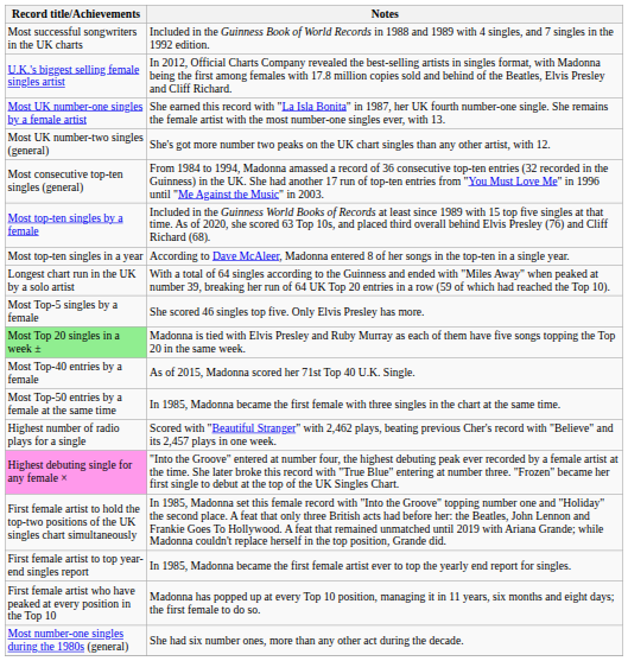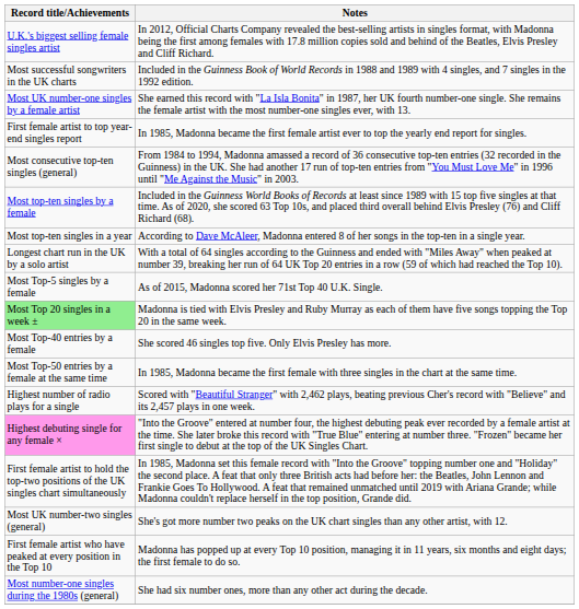rows swapped: Most successful songwriters in the UK charts <-> U.K.'s biggest selling female singles artist
rows swapped: Most UK number-two singles (general) <-> First female artist to top year-end singles report
Most Top-5 singles by a female | Notes: She scored 46 singles top five. Only Elvis Presley has more. -> As of 2015, Madonna scored her 71st Top 40 U.K. Single.
Most Top-40 entries by a female | Notes: As of 2015, Madonna scored her 71st Top 40 U.K. Single. -> She scored 46 singles top five. Only Elvis Presley has more.
